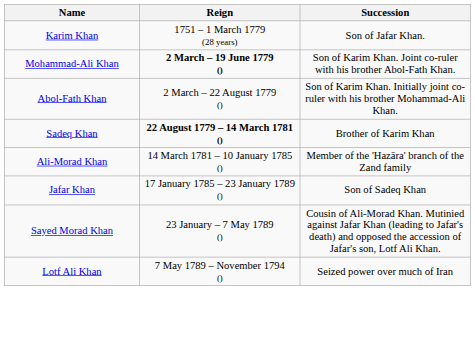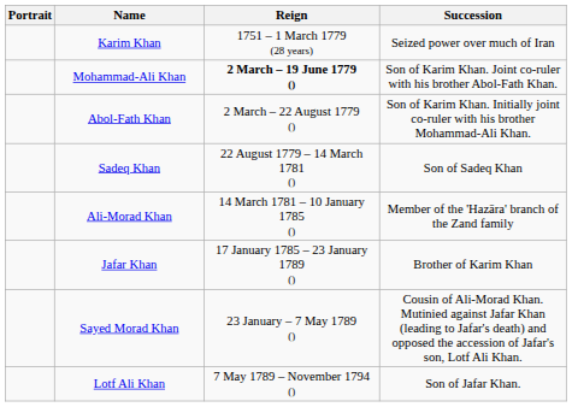+ column: Portrait
Karim Khan | Succession: Son of Jafar Khan. -> Seized power over much of Iran
Sadeq Khan | Reign: bold -> normal
Sadeq Khan | Succession: Brother of Karim Khan -> Son of Sadeq Khan
Jafar Khan | Succession: Son of Sadeq Khan -> Brother of Karim Khan
Lotf Ali Khan | Succession: Seized power over much of Iran -> Son of Jafar Khan.
